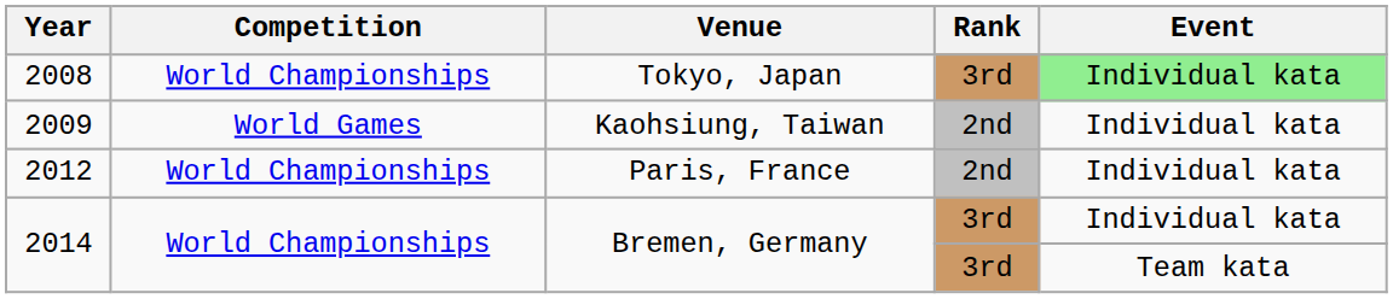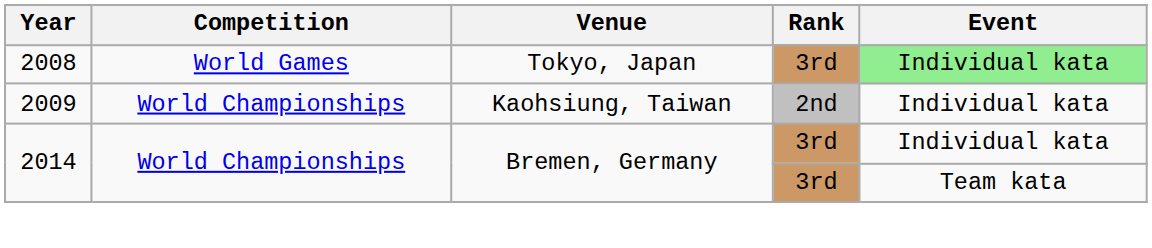2008 | Competition: World Championships -> World Games
2009 | Competition: World Games -> World Championships
- row: 2012 | World Championships | Paris, France | 2nd | Individual kata
